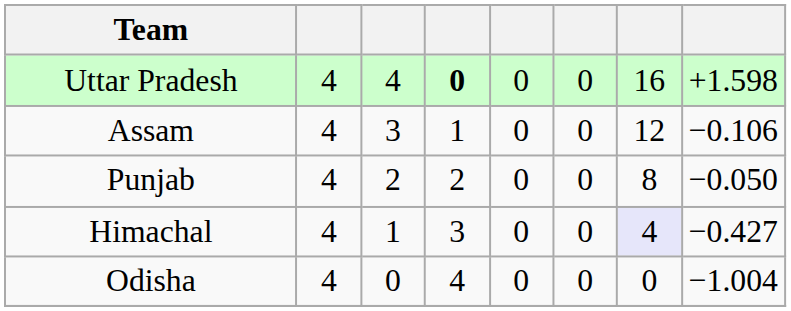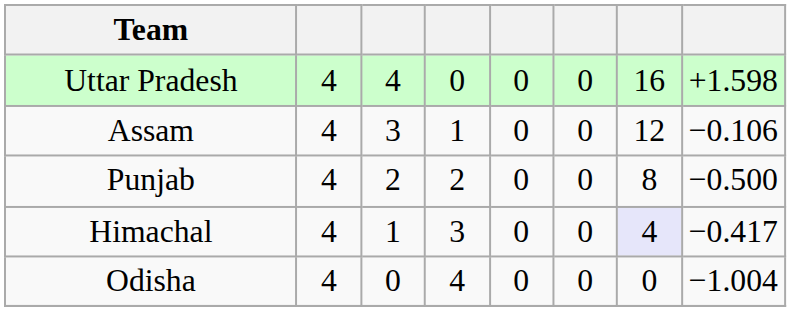Uttar Pradesh | column 4: bold -> normal
Punjab | column 8: −0.050 -> −0.500
Himachal | column 8: −0.427 -> −0.417
